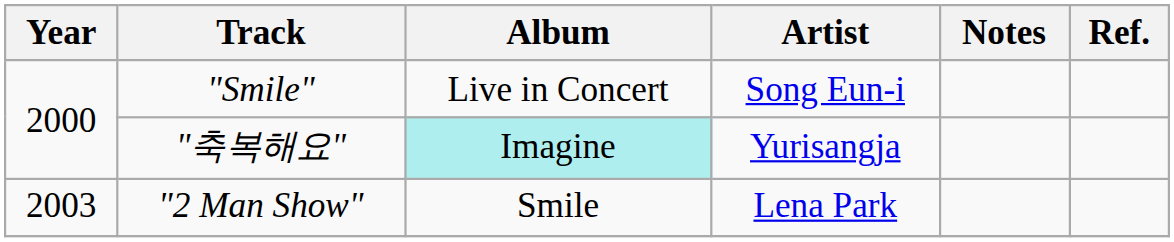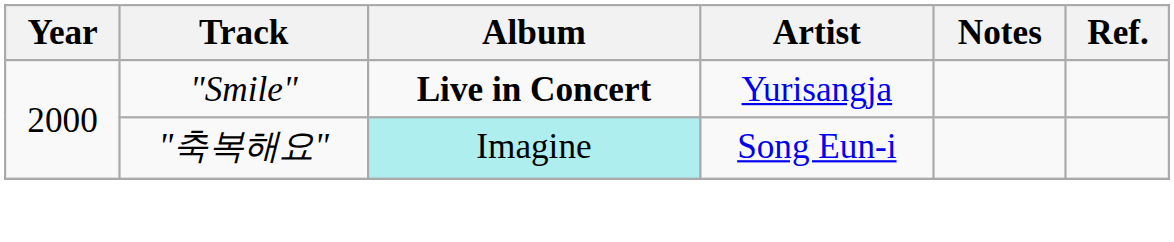"Smile" | Album: normal -> bold
"Smile" | Artist: Song Eun-i -> Yurisangja
"축복해요" | Artist: Yurisangja -> Song Eun-i
- row: 2003 | "2 Man Show" | Smile | Lena Park
